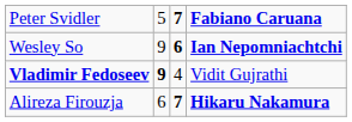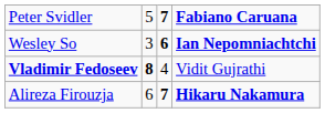Wesley So | column 2: 9 -> 3
Vladimir Fedoseev | column 2: 9 -> 8
